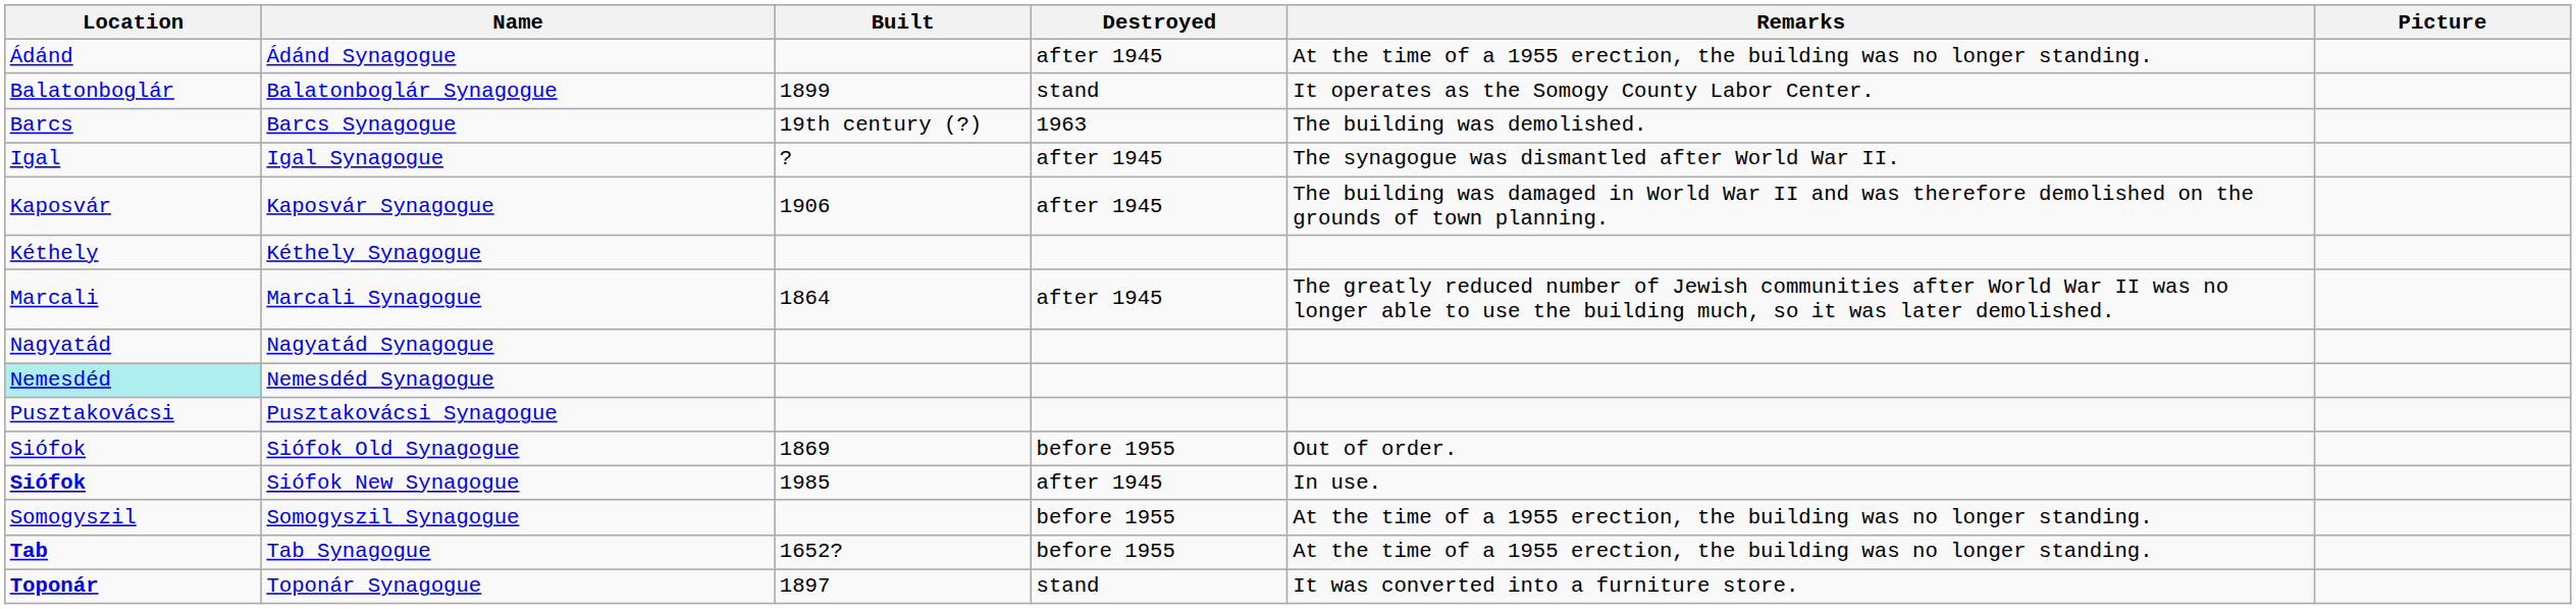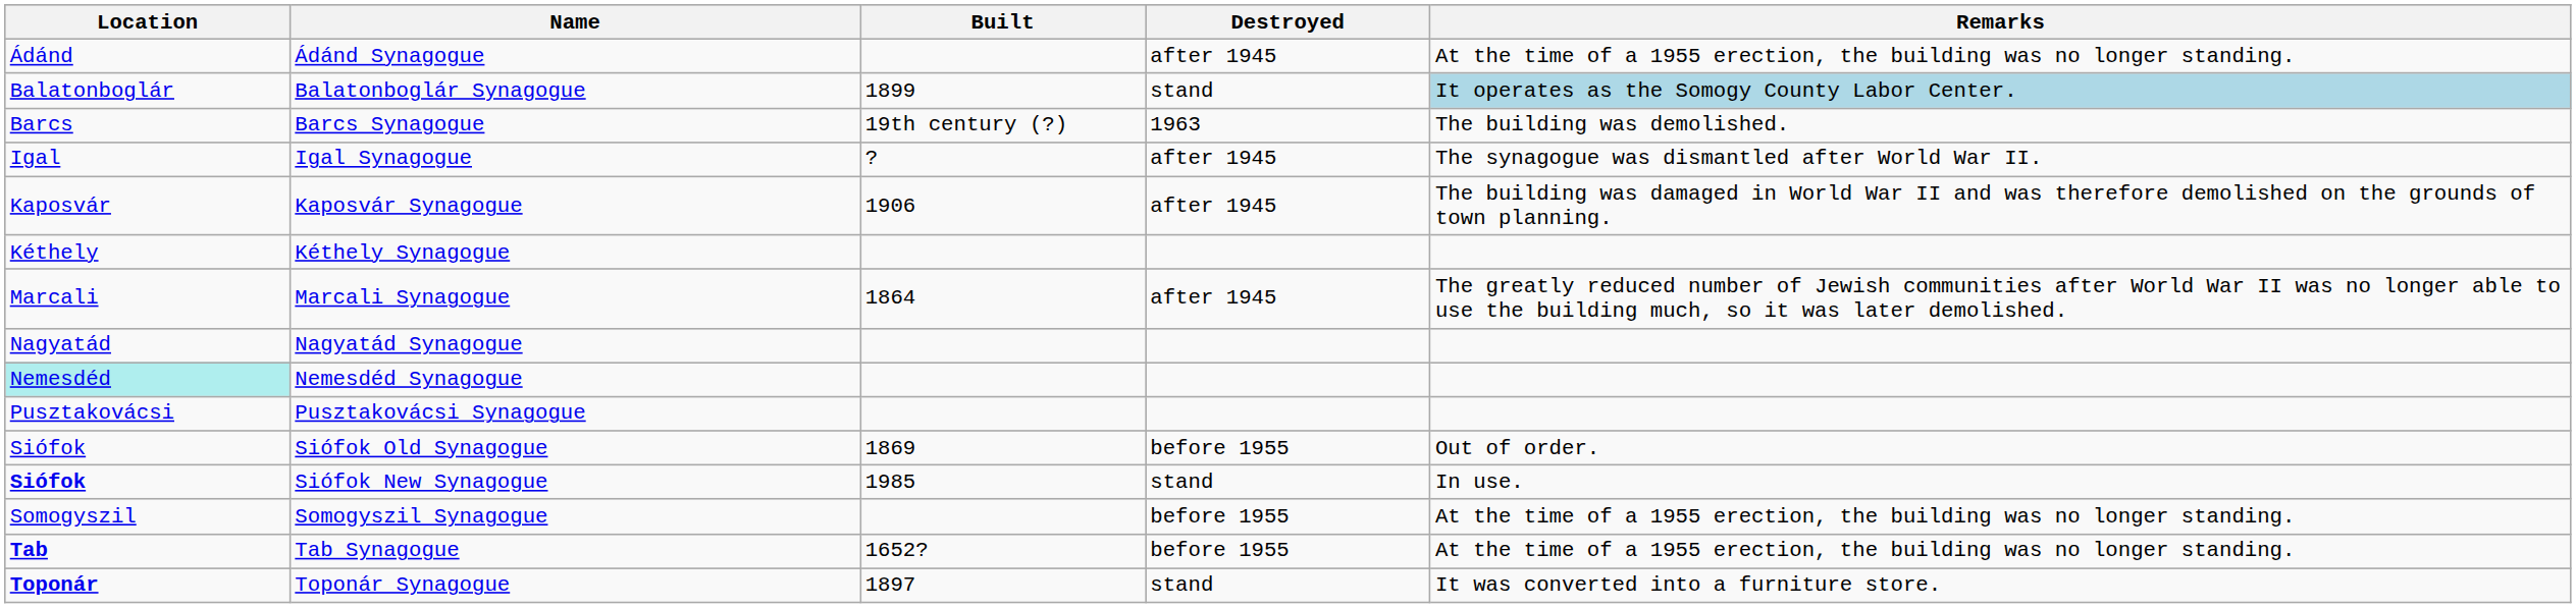- column: Picture
Balatonboglár Synagogue | Remarks: no background -> lightblue background
Siófok New Synagogue | Destroyed: after 1945 -> stand
